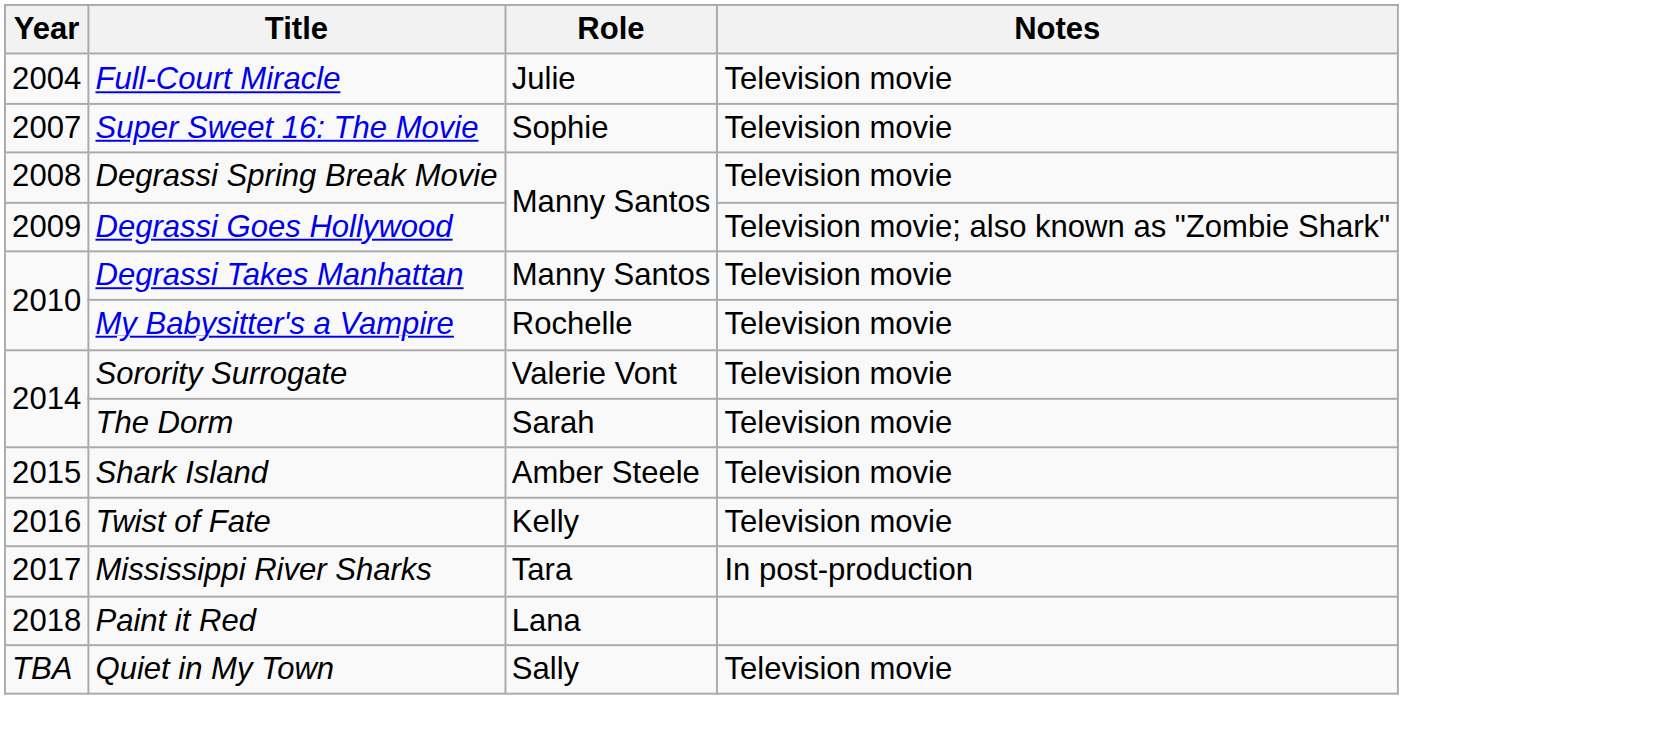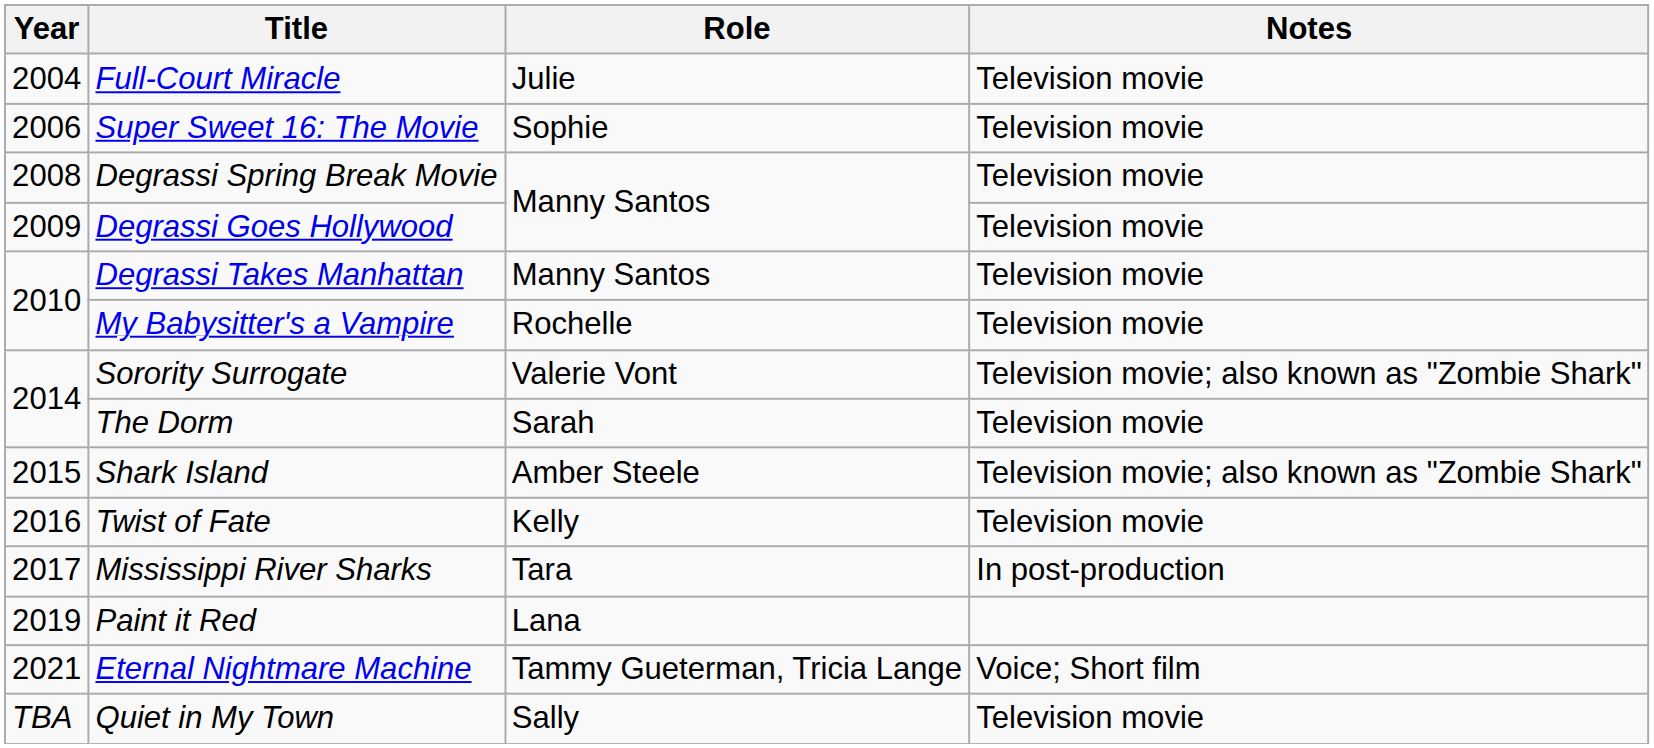Super Sweet 16: The Movie | Year: 2007 -> 2006
Degrassi Goes Hollywood | Notes: Television movie; also known as "Zombie Shark" -> Television movie
Sorority Surrogate | Notes: Television movie -> Television movie; also known as "Zombie Shark"
Shark Island | Notes: Television movie -> Television movie; also known as "Zombie Shark"
Paint it Red | Year: 2018 -> 2019
+ row: 2021 | Eternal Nightmare Machine | Tammy Gueterman, Tricia Lange | Voice; Short film
